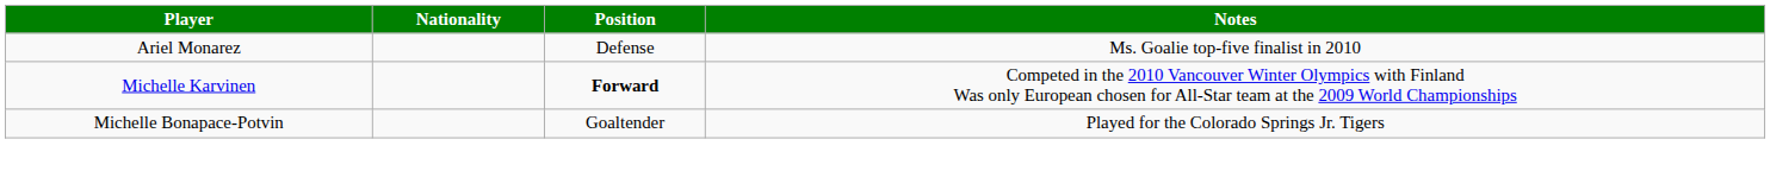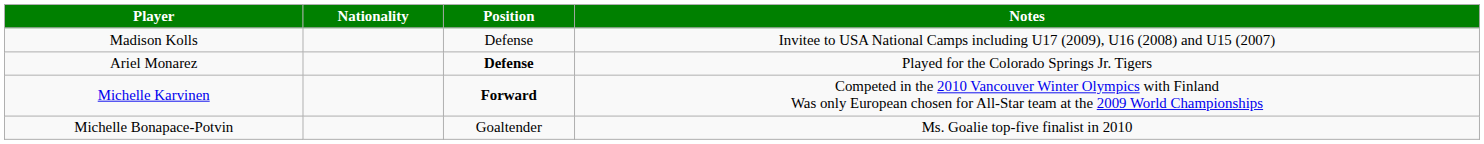+ row: Madison Kolls | Defense | Invitee to USA National Camps including U17 (2009), U16 (2008) and U15 (2007)
Ariel Monarez | Position: normal -> bold
Ariel Monarez | Notes: Ms. Goalie top-five finalist in 2010 -> Played for the Colorado Springs Jr. Tigers
Michelle Bonapace-Potvin | Notes: Played for the Colorado Springs Jr. Tigers -> Ms. Goalie top-five finalist in 2010
